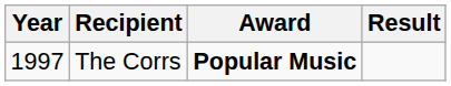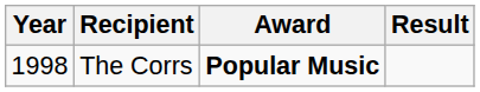The Corrs | Year: 1997 -> 1998
